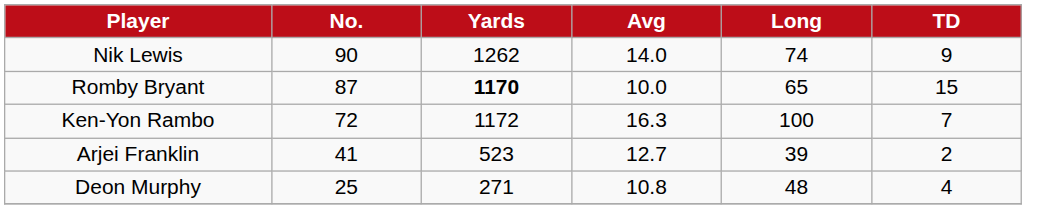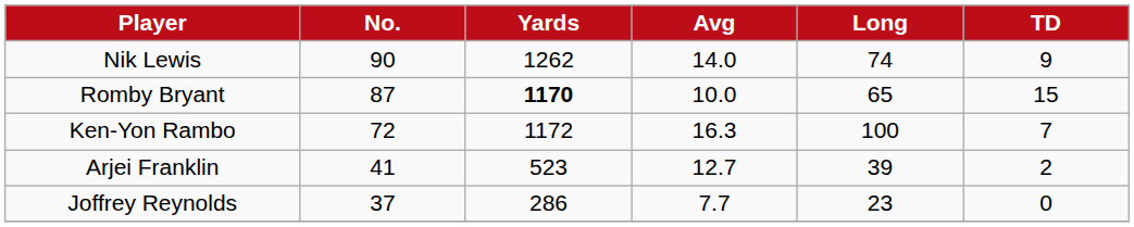+ row: Joffrey Reynolds | 37 | 286 | 7.7 | 23 | 0
- row: Deon Murphy | 25 | 271 | 10.8 | 48 | 4
